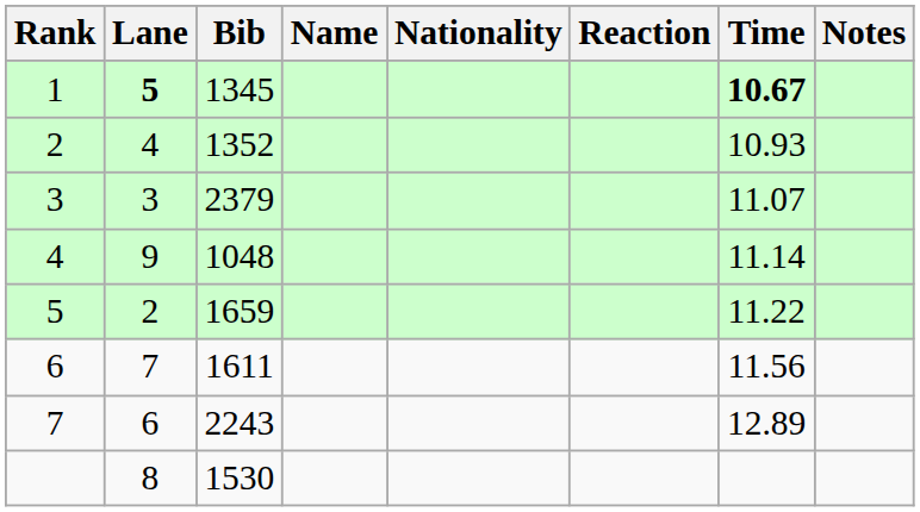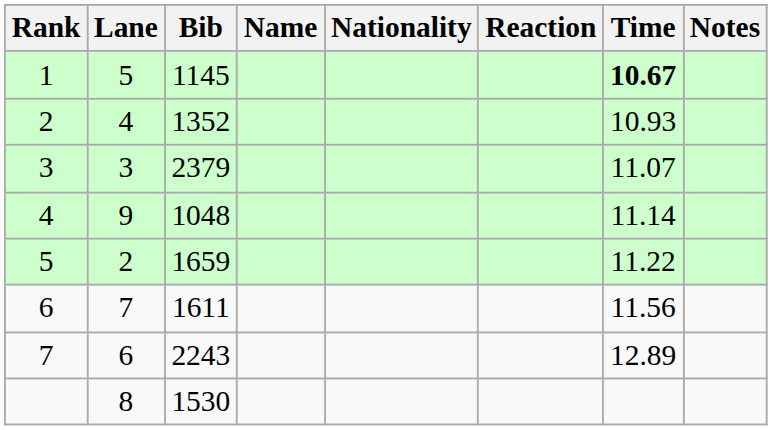1 | Lane: bold -> normal
1 | Bib: 1345 -> 1145
